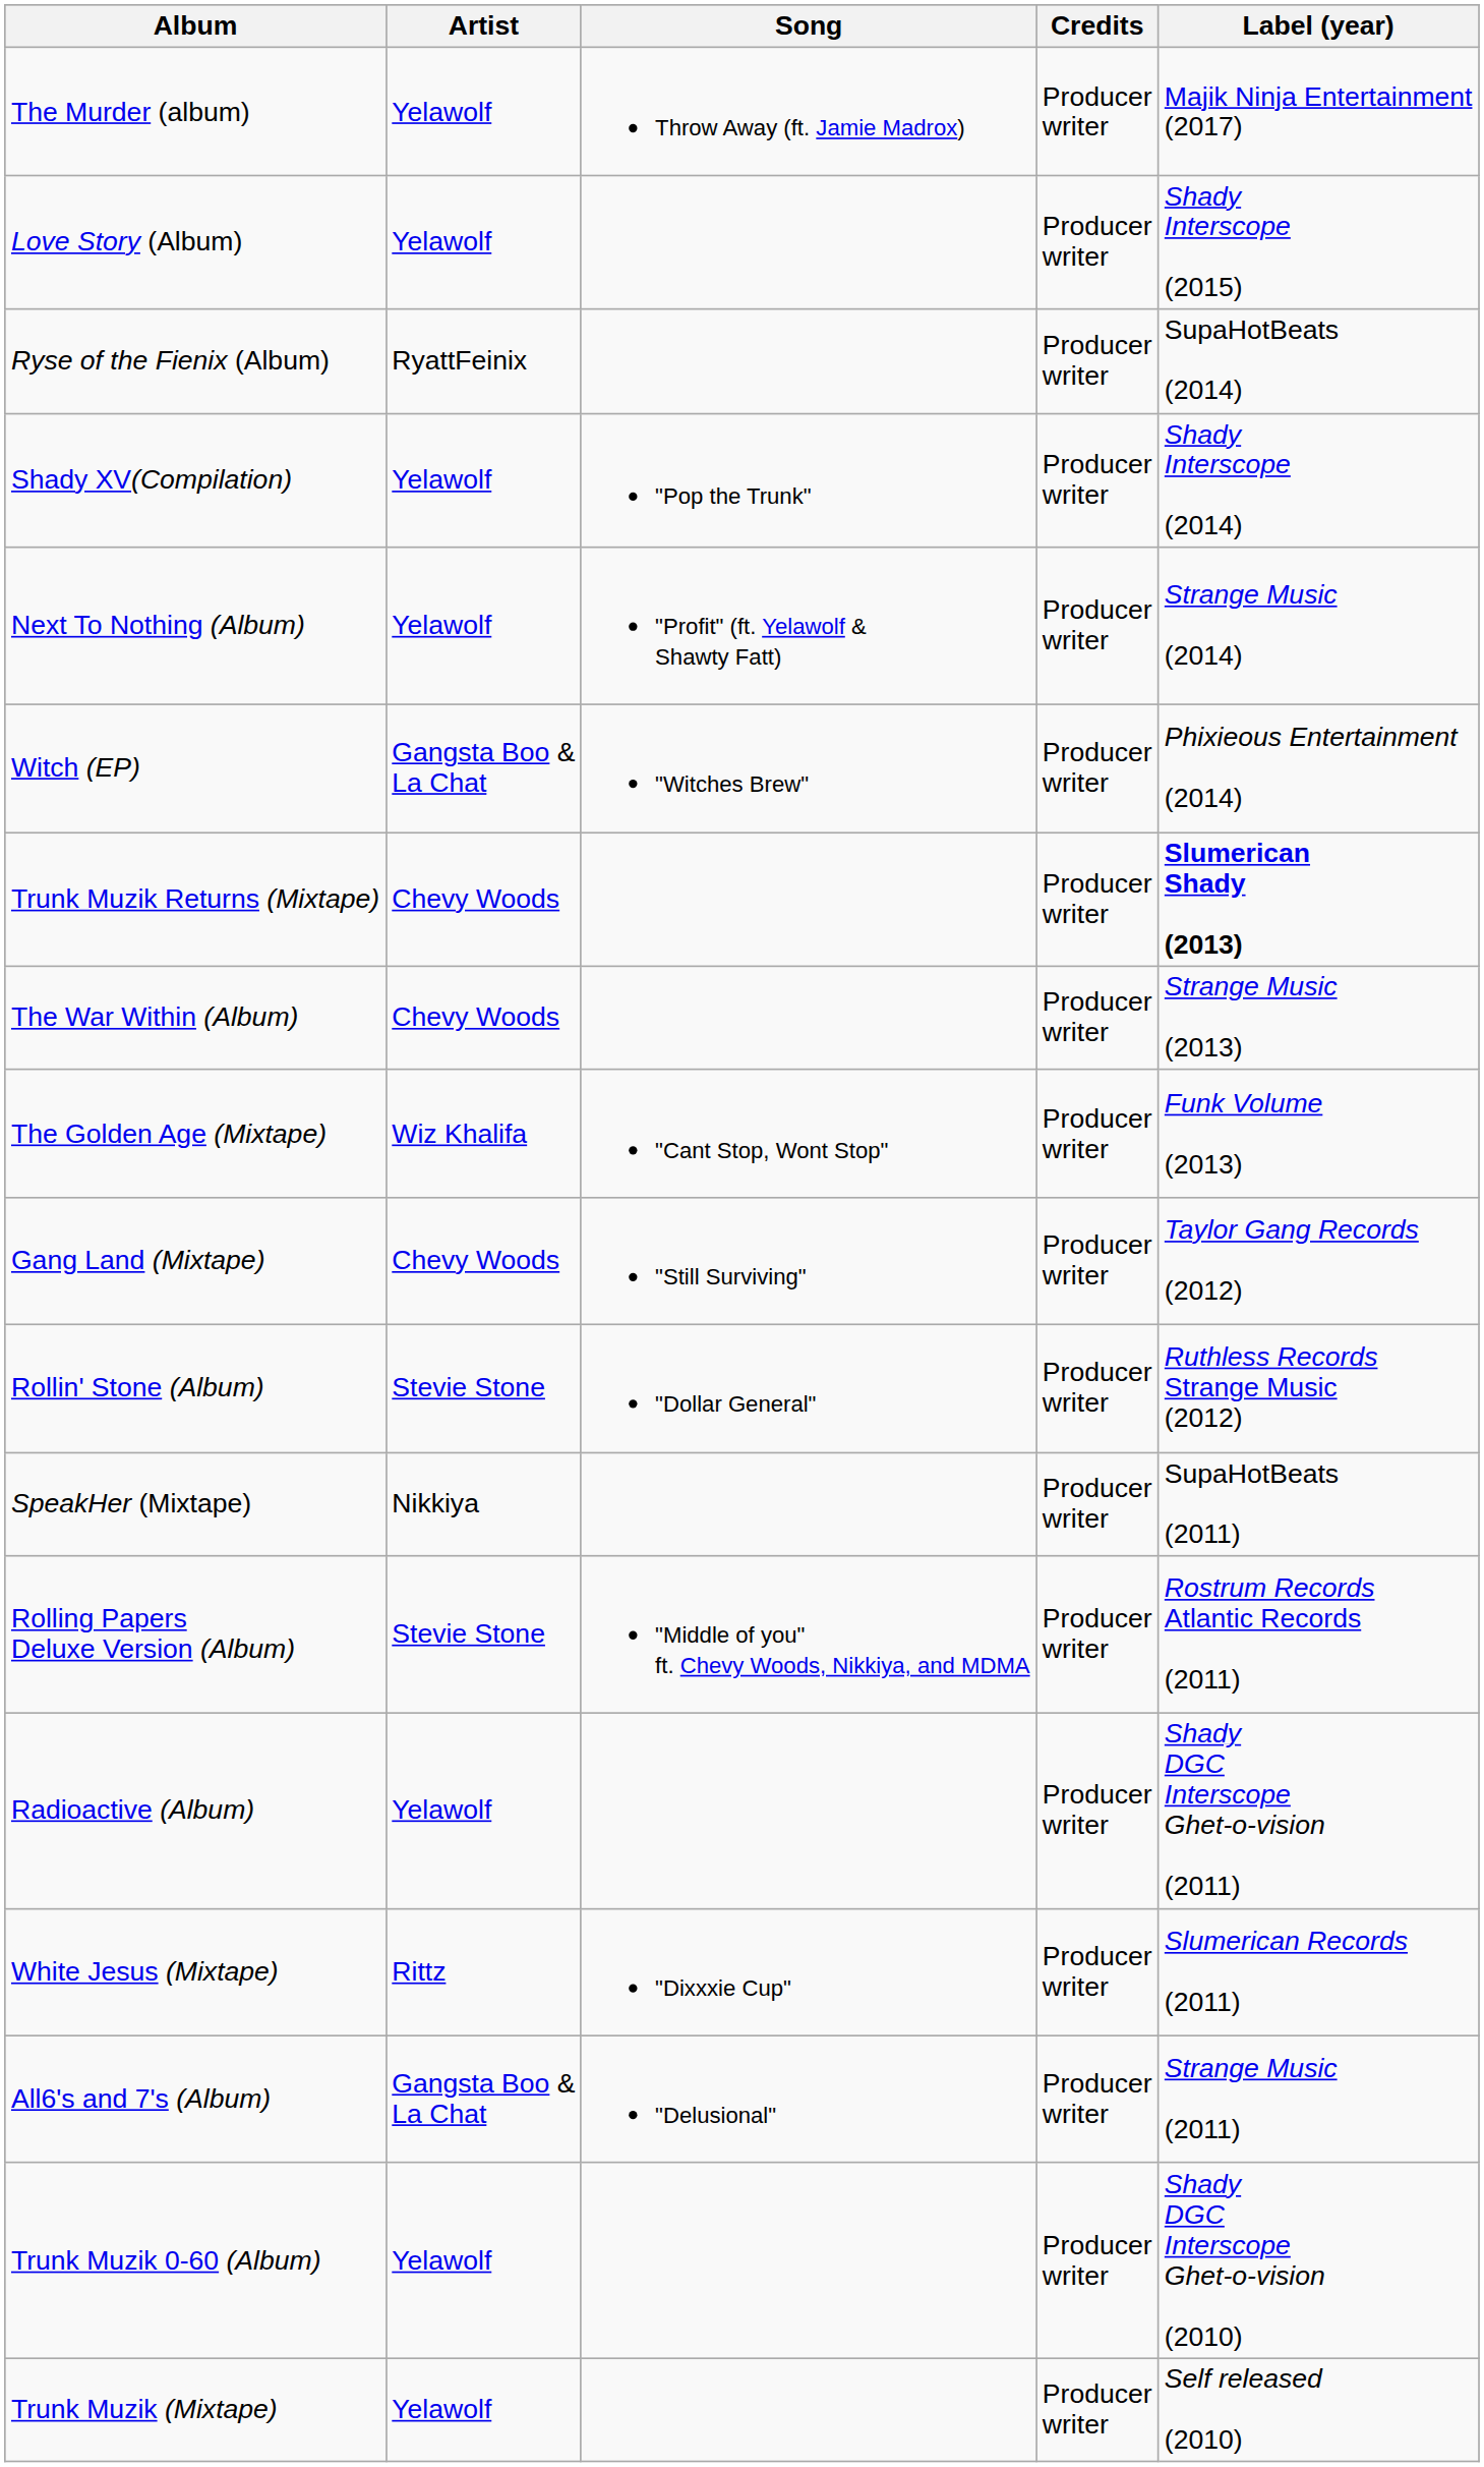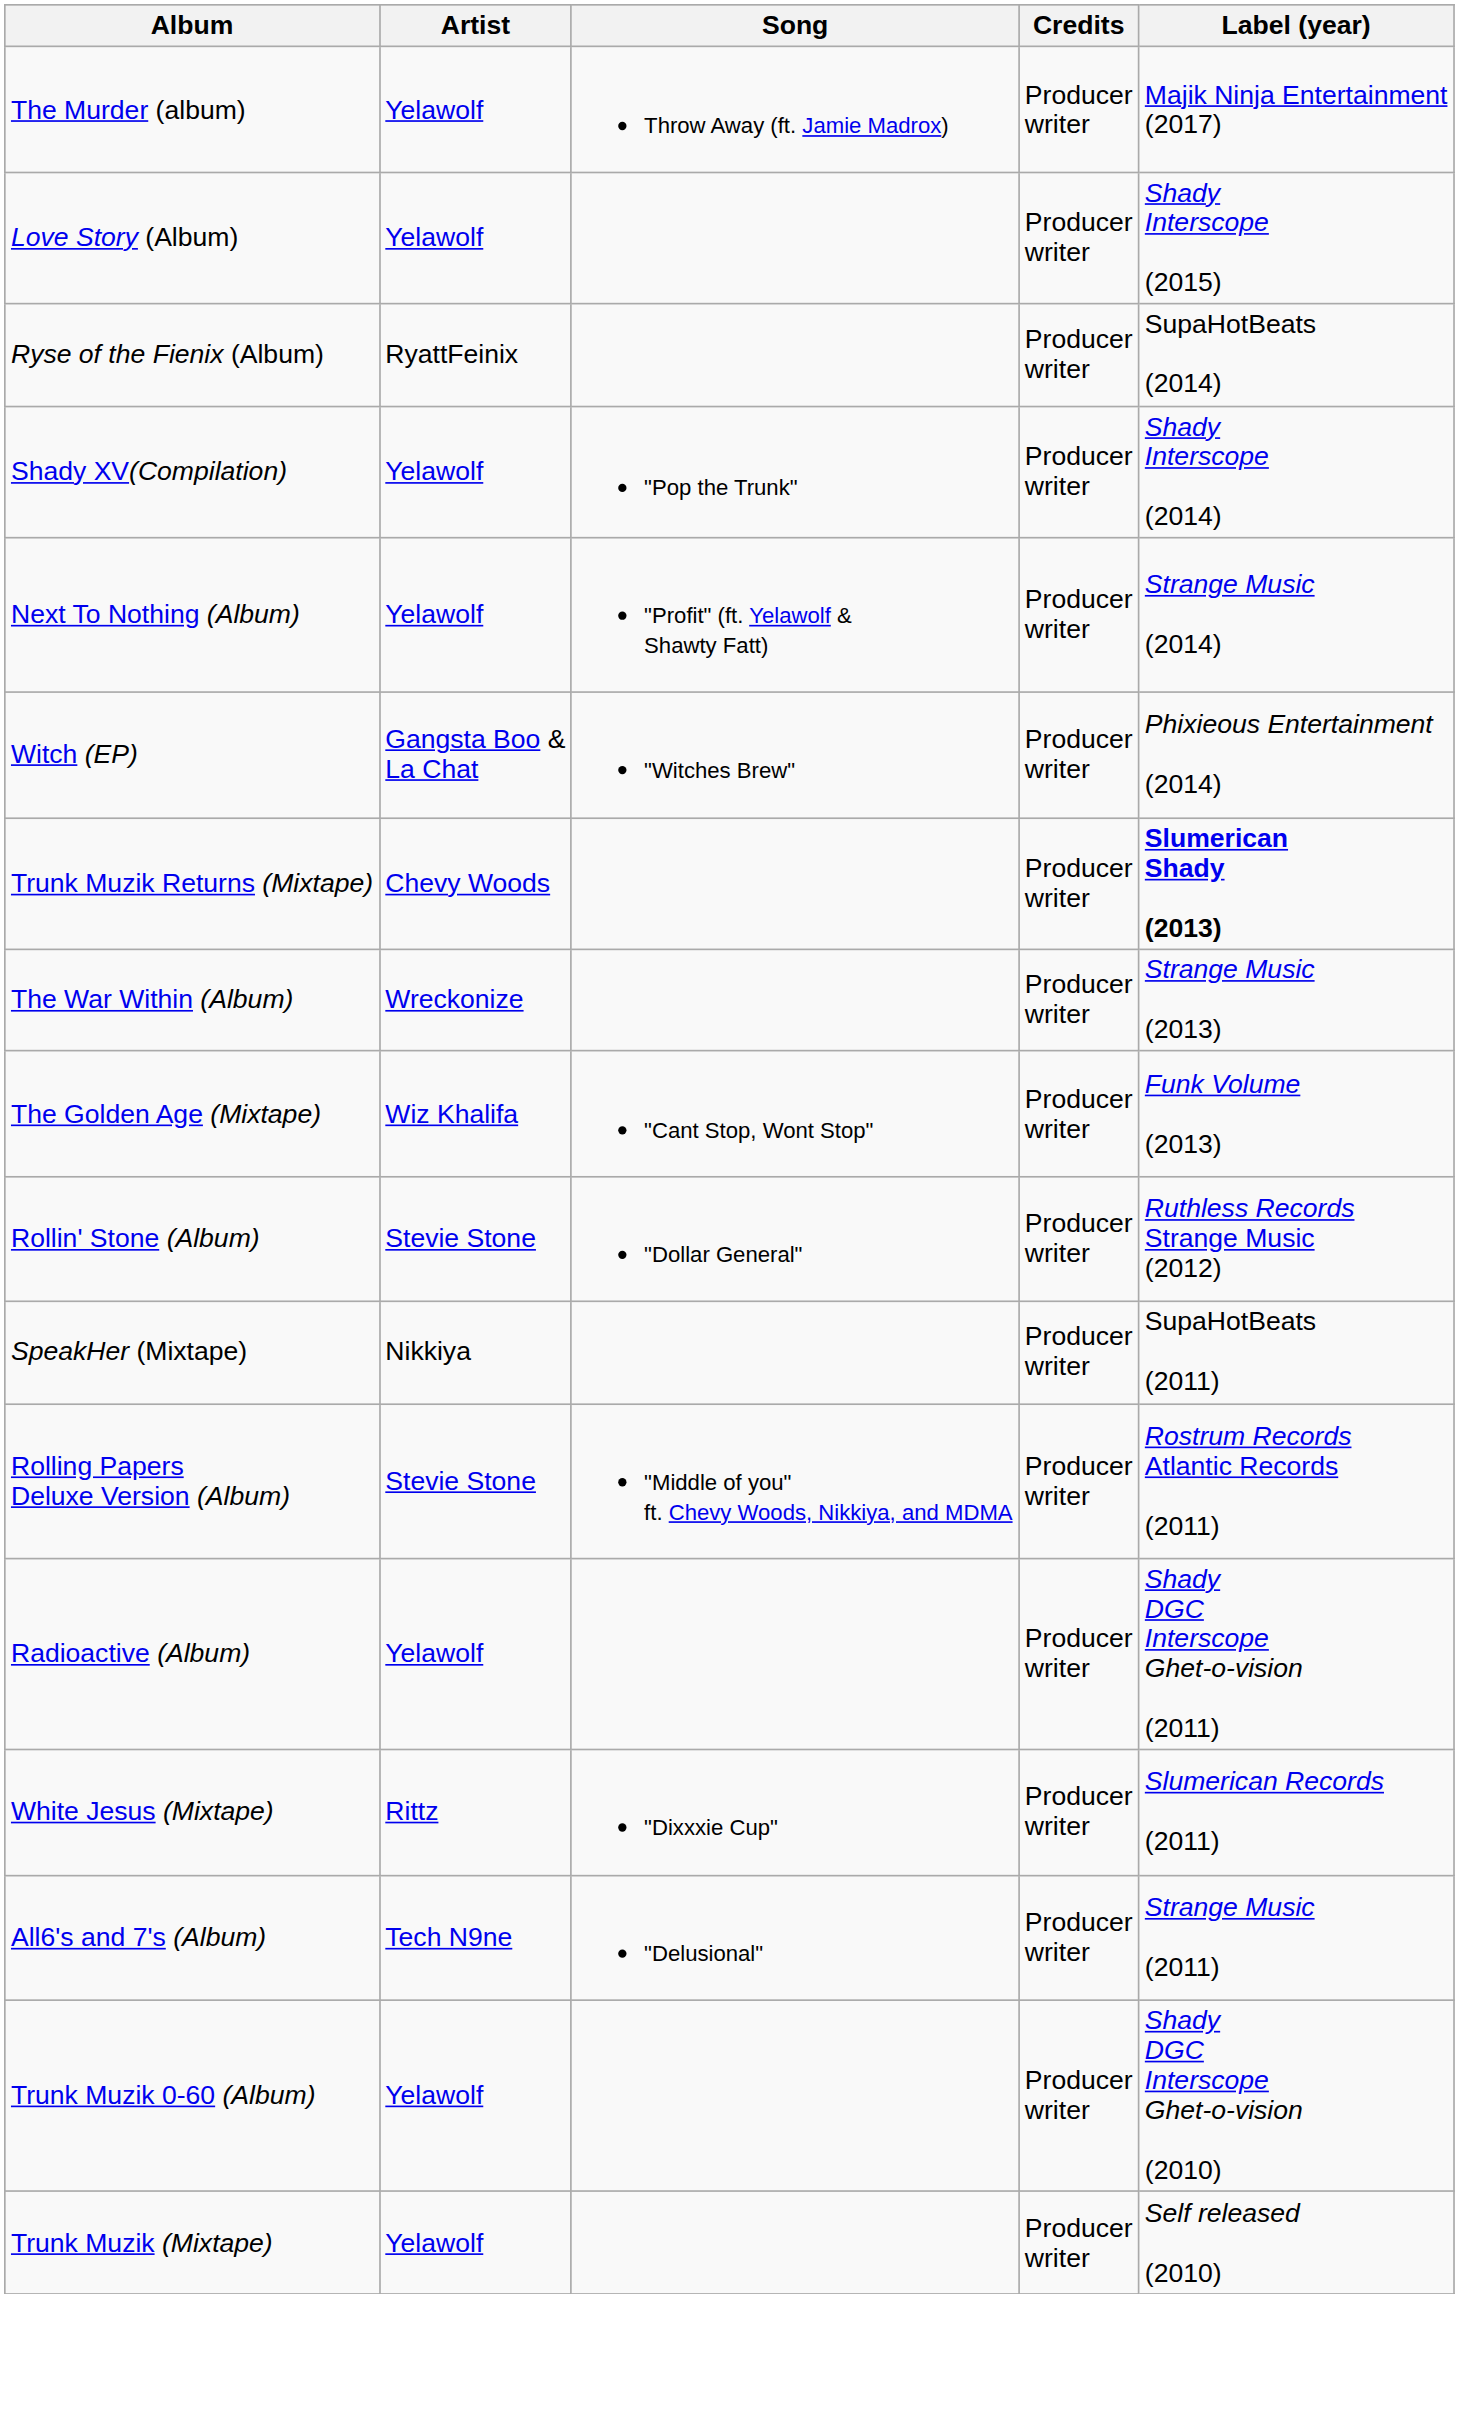The War Within (Album) | Artist: Chevy Woods -> Wreckonize
- row: Gang Land (Mixtape) | Chevy Woods | "Still Surviving" | Producer writer | Taylor Gang Records (2012)
All6's and 7's (Album) | Artist: Gangsta Boo & La Chat -> Tech N9ne
